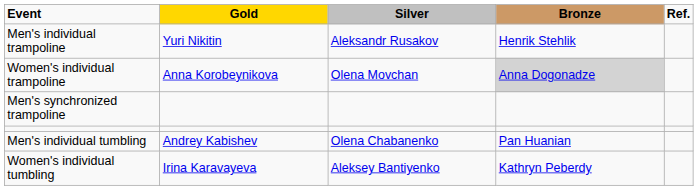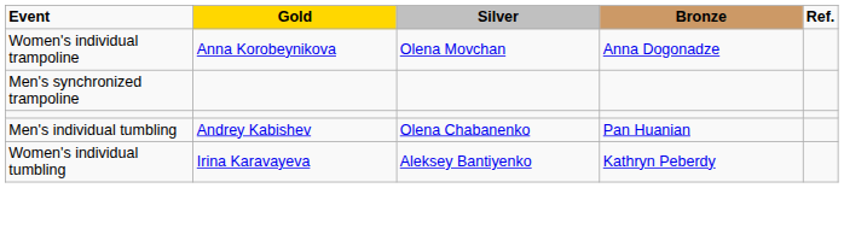- row: Men's individual trampoline | Yuri Nikitin | Aleksandr Rusakov | Henrik Stehlik
Women's individual trampoline | Bronze: lightgrey background -> no background
